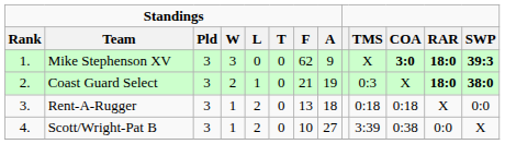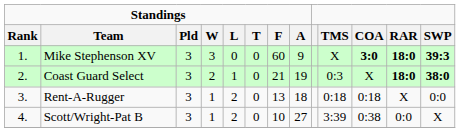Mike Stephenson XV | Standings / F: 62 -> 60
